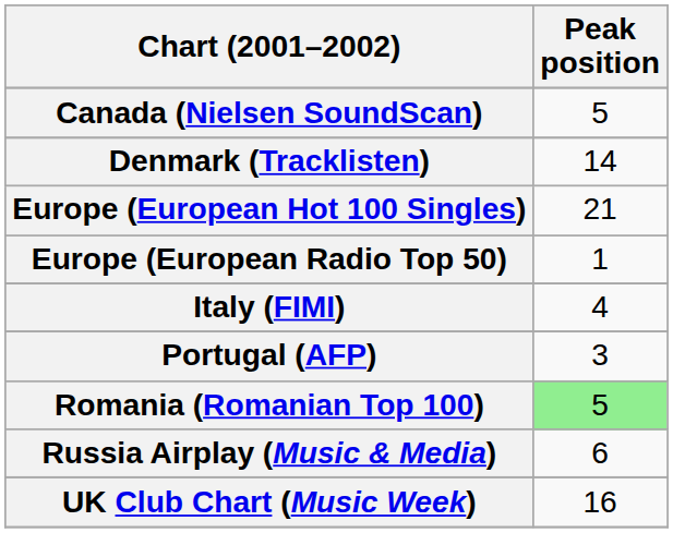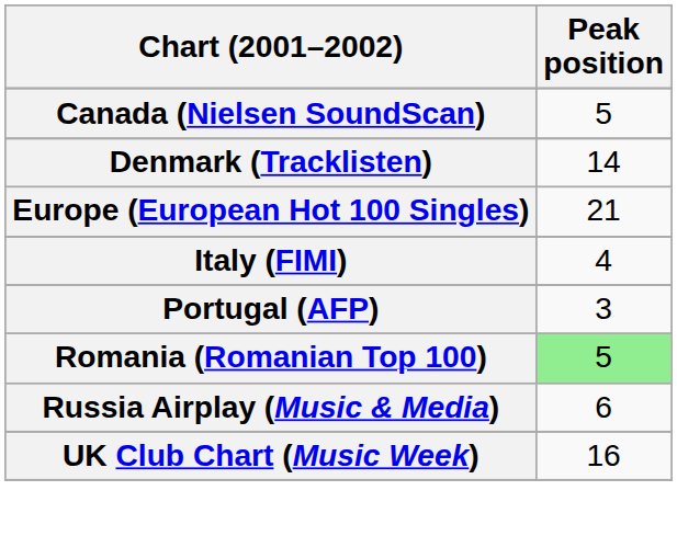- row: Europe (European Radio Top 50) | 1
